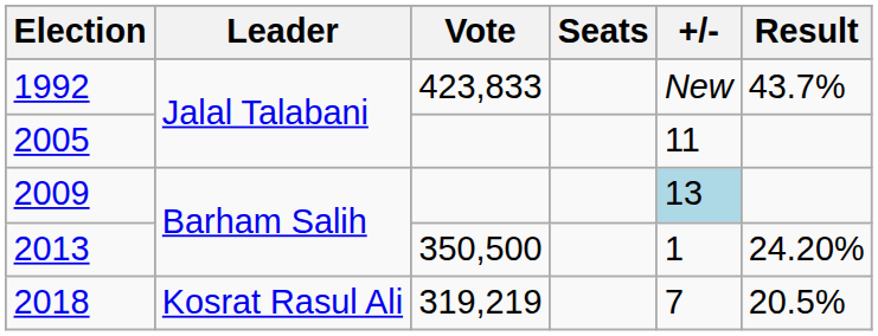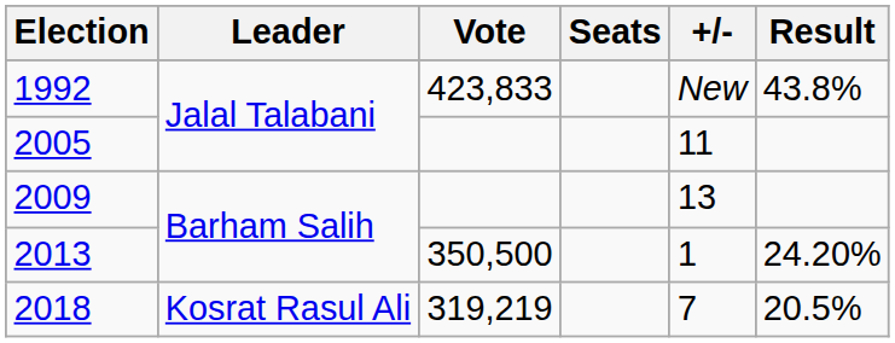1992 | Result: 43.7% -> 43.8%
2009 | +/-: lightblue background -> no background
